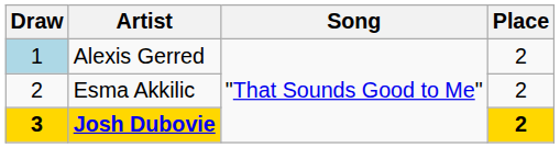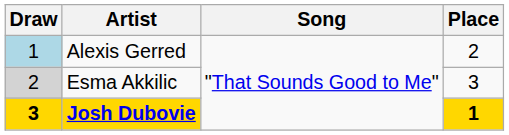Esma Akkilic | Draw: no background -> lightgrey background
Esma Akkilic | Place: 2 -> 3
Josh Dubovie | Place: 2 -> 1
